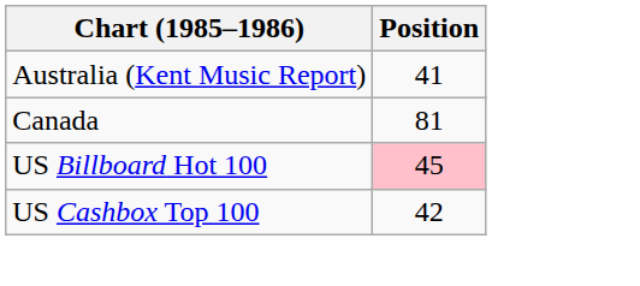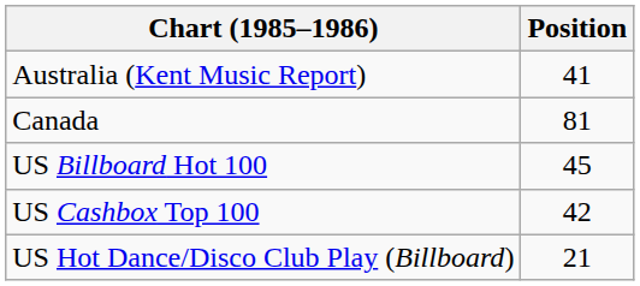US Billboard Hot 100 | Position: pink background -> no background
+ row: US Hot Dance/Disco Club Play (Billboard) | 21
